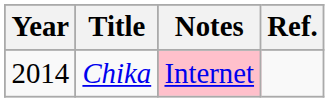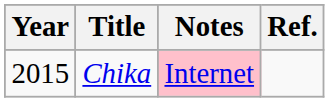Chika | Year: 2014 -> 2015
